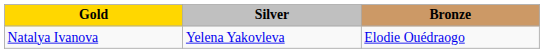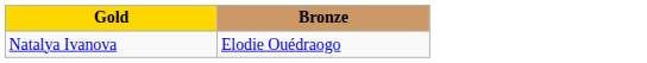- column: Silver | Yelena Yakovleva
